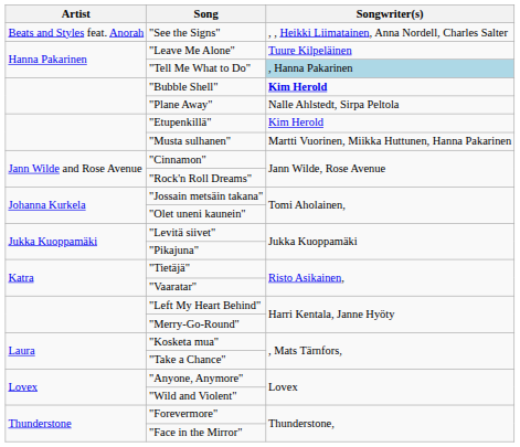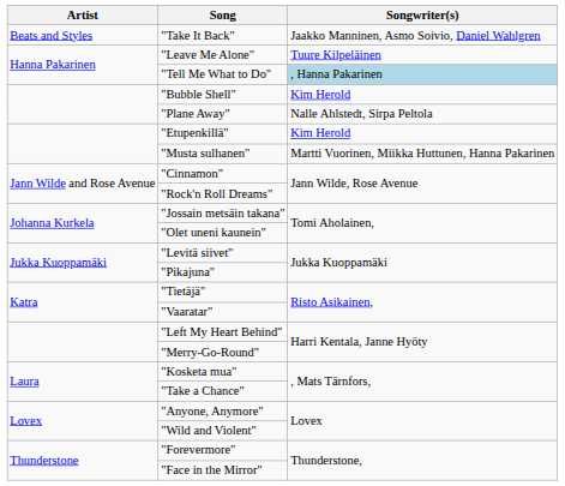- row: Beats and Styles feat. Anorah | "See the Signs" | , , Heikki Liimatainen, Anna Nordell, Charles Salter
+ row: Beats and Styles | "Take It Back" | Jaakko Manninen, Asmo Soivio, Daniel Wahlgren
"Bubble Shell" | Songwriter(s): bold -> normal
